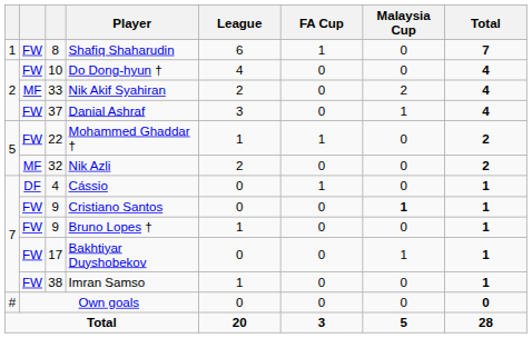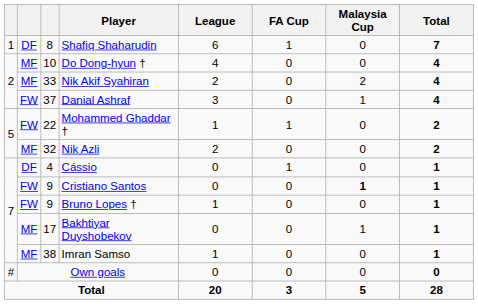Shafiq Shaharudin | column 2: FW -> DF
Do Dong-hyun † | column 2: FW -> MF
Bakhtiyar Duyshobekov | column 2: FW -> MF
Imran Samso | column 2: FW -> MF
